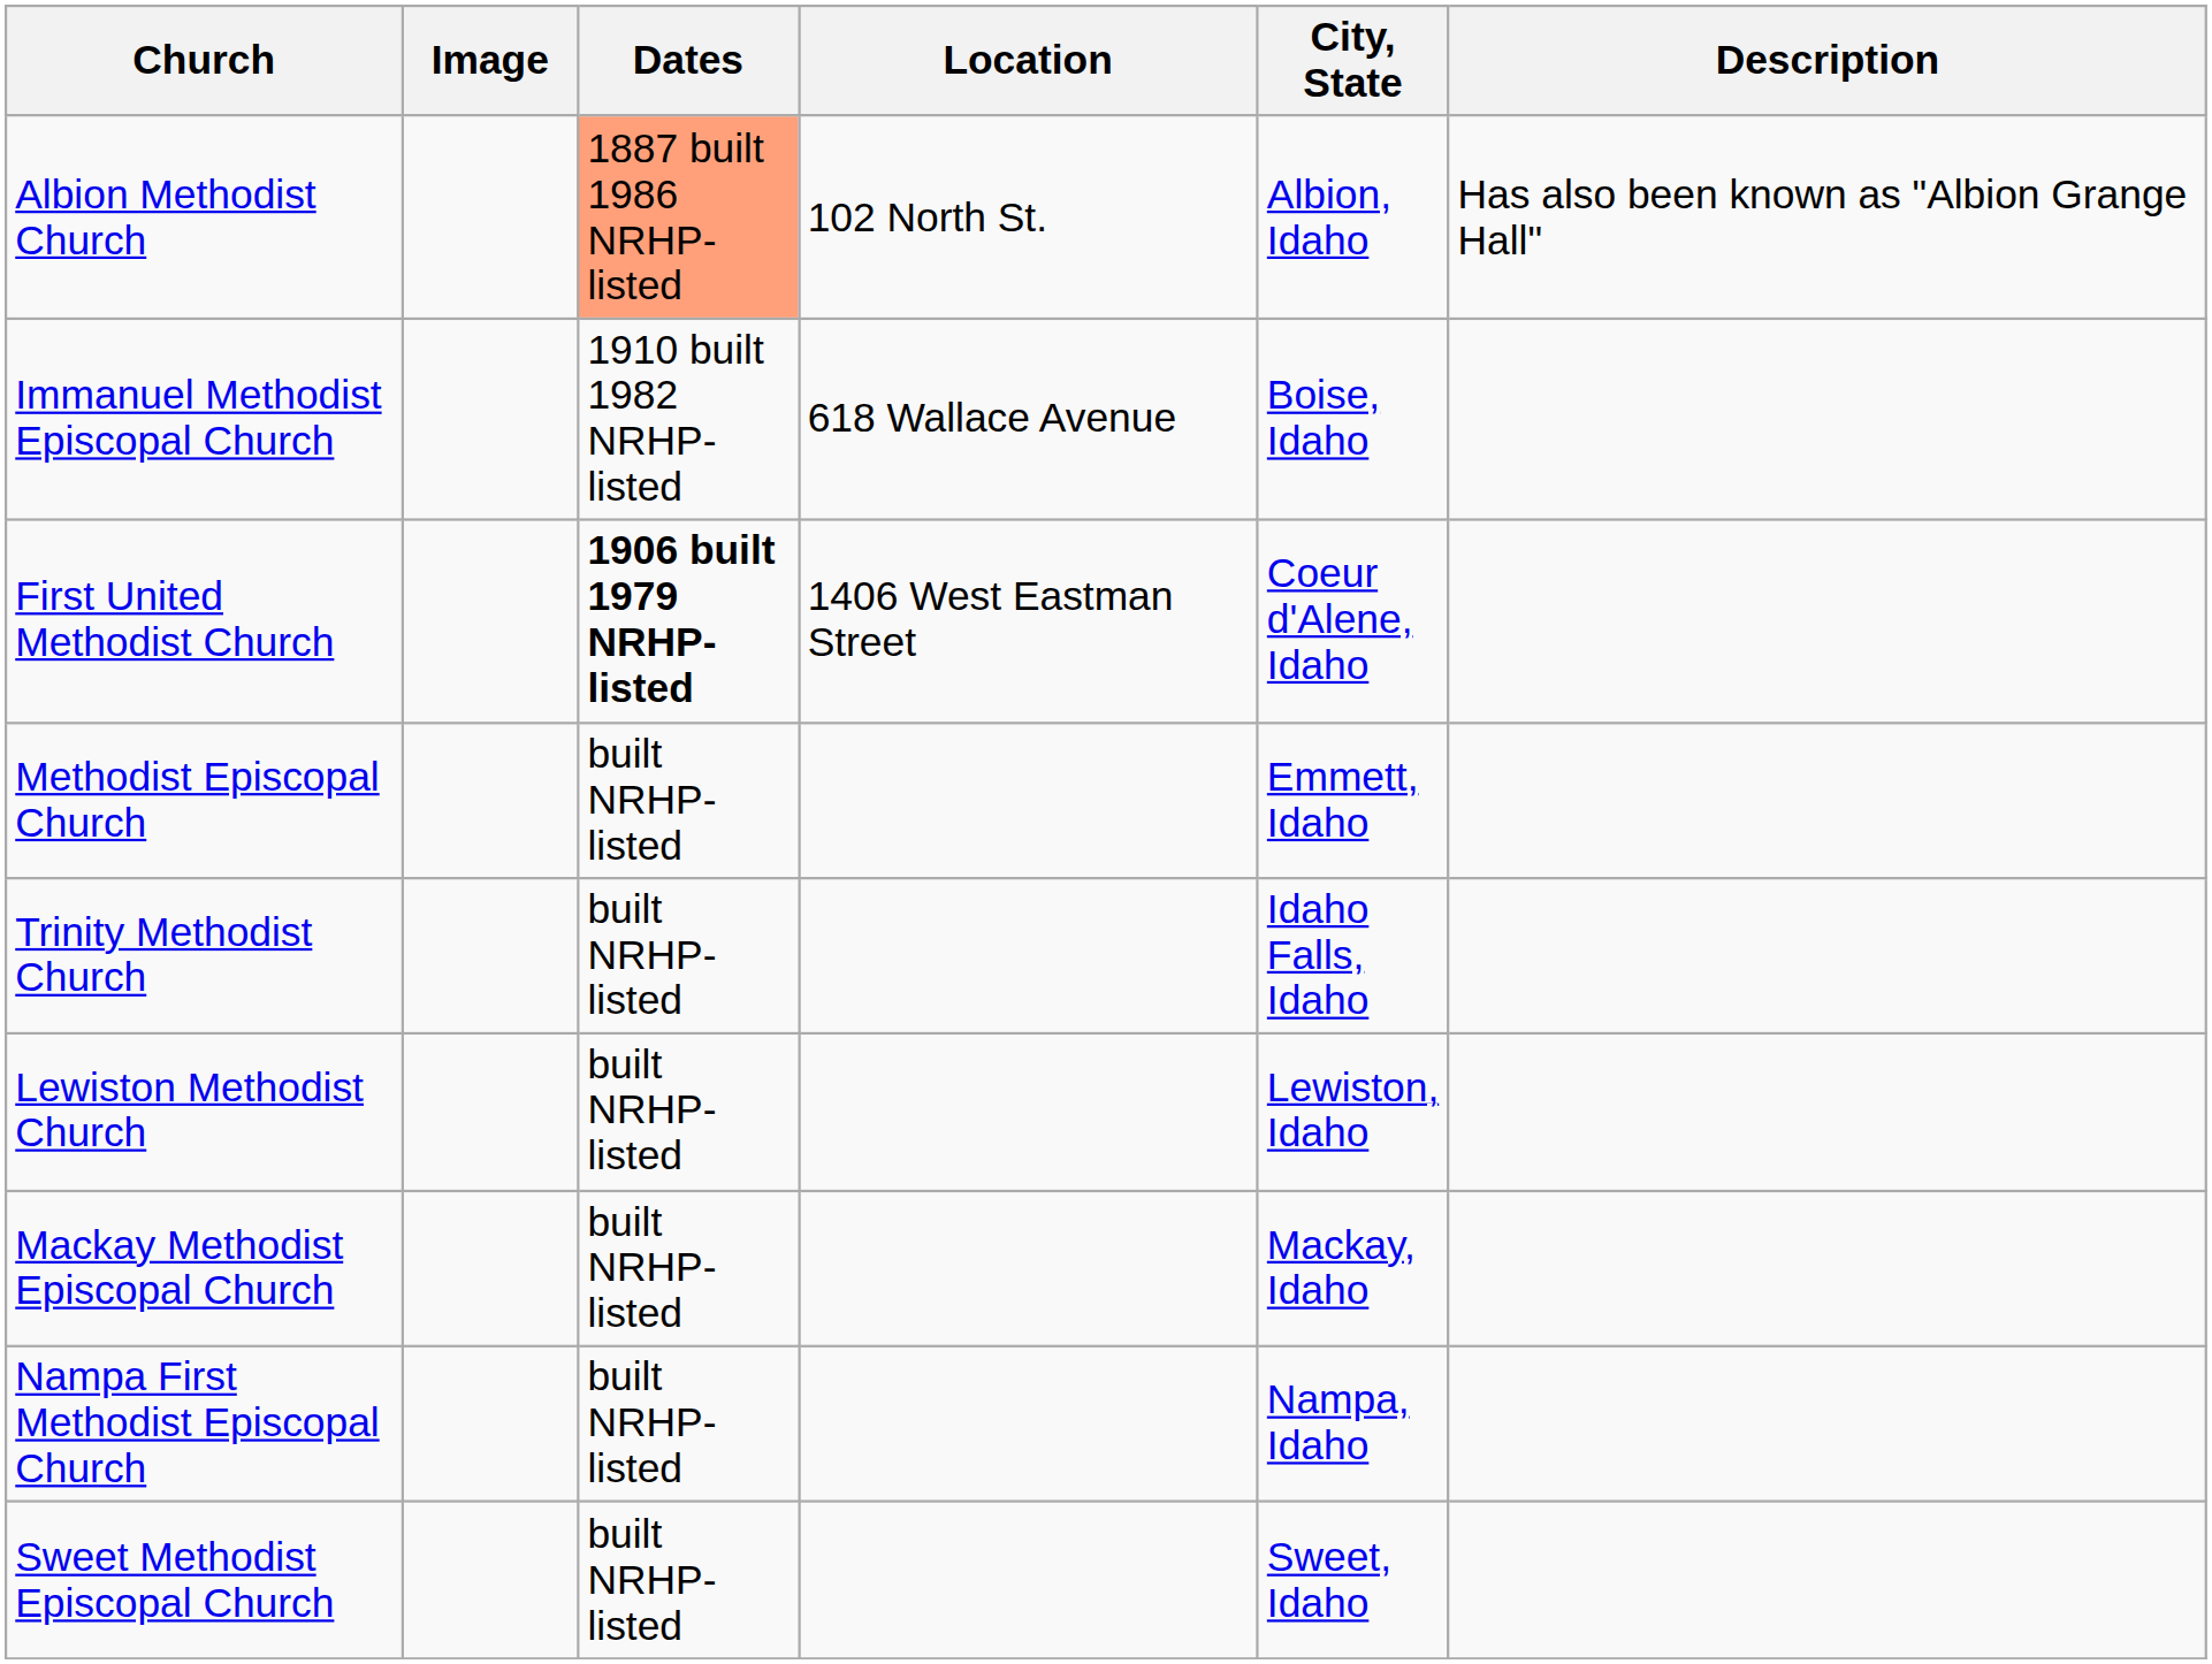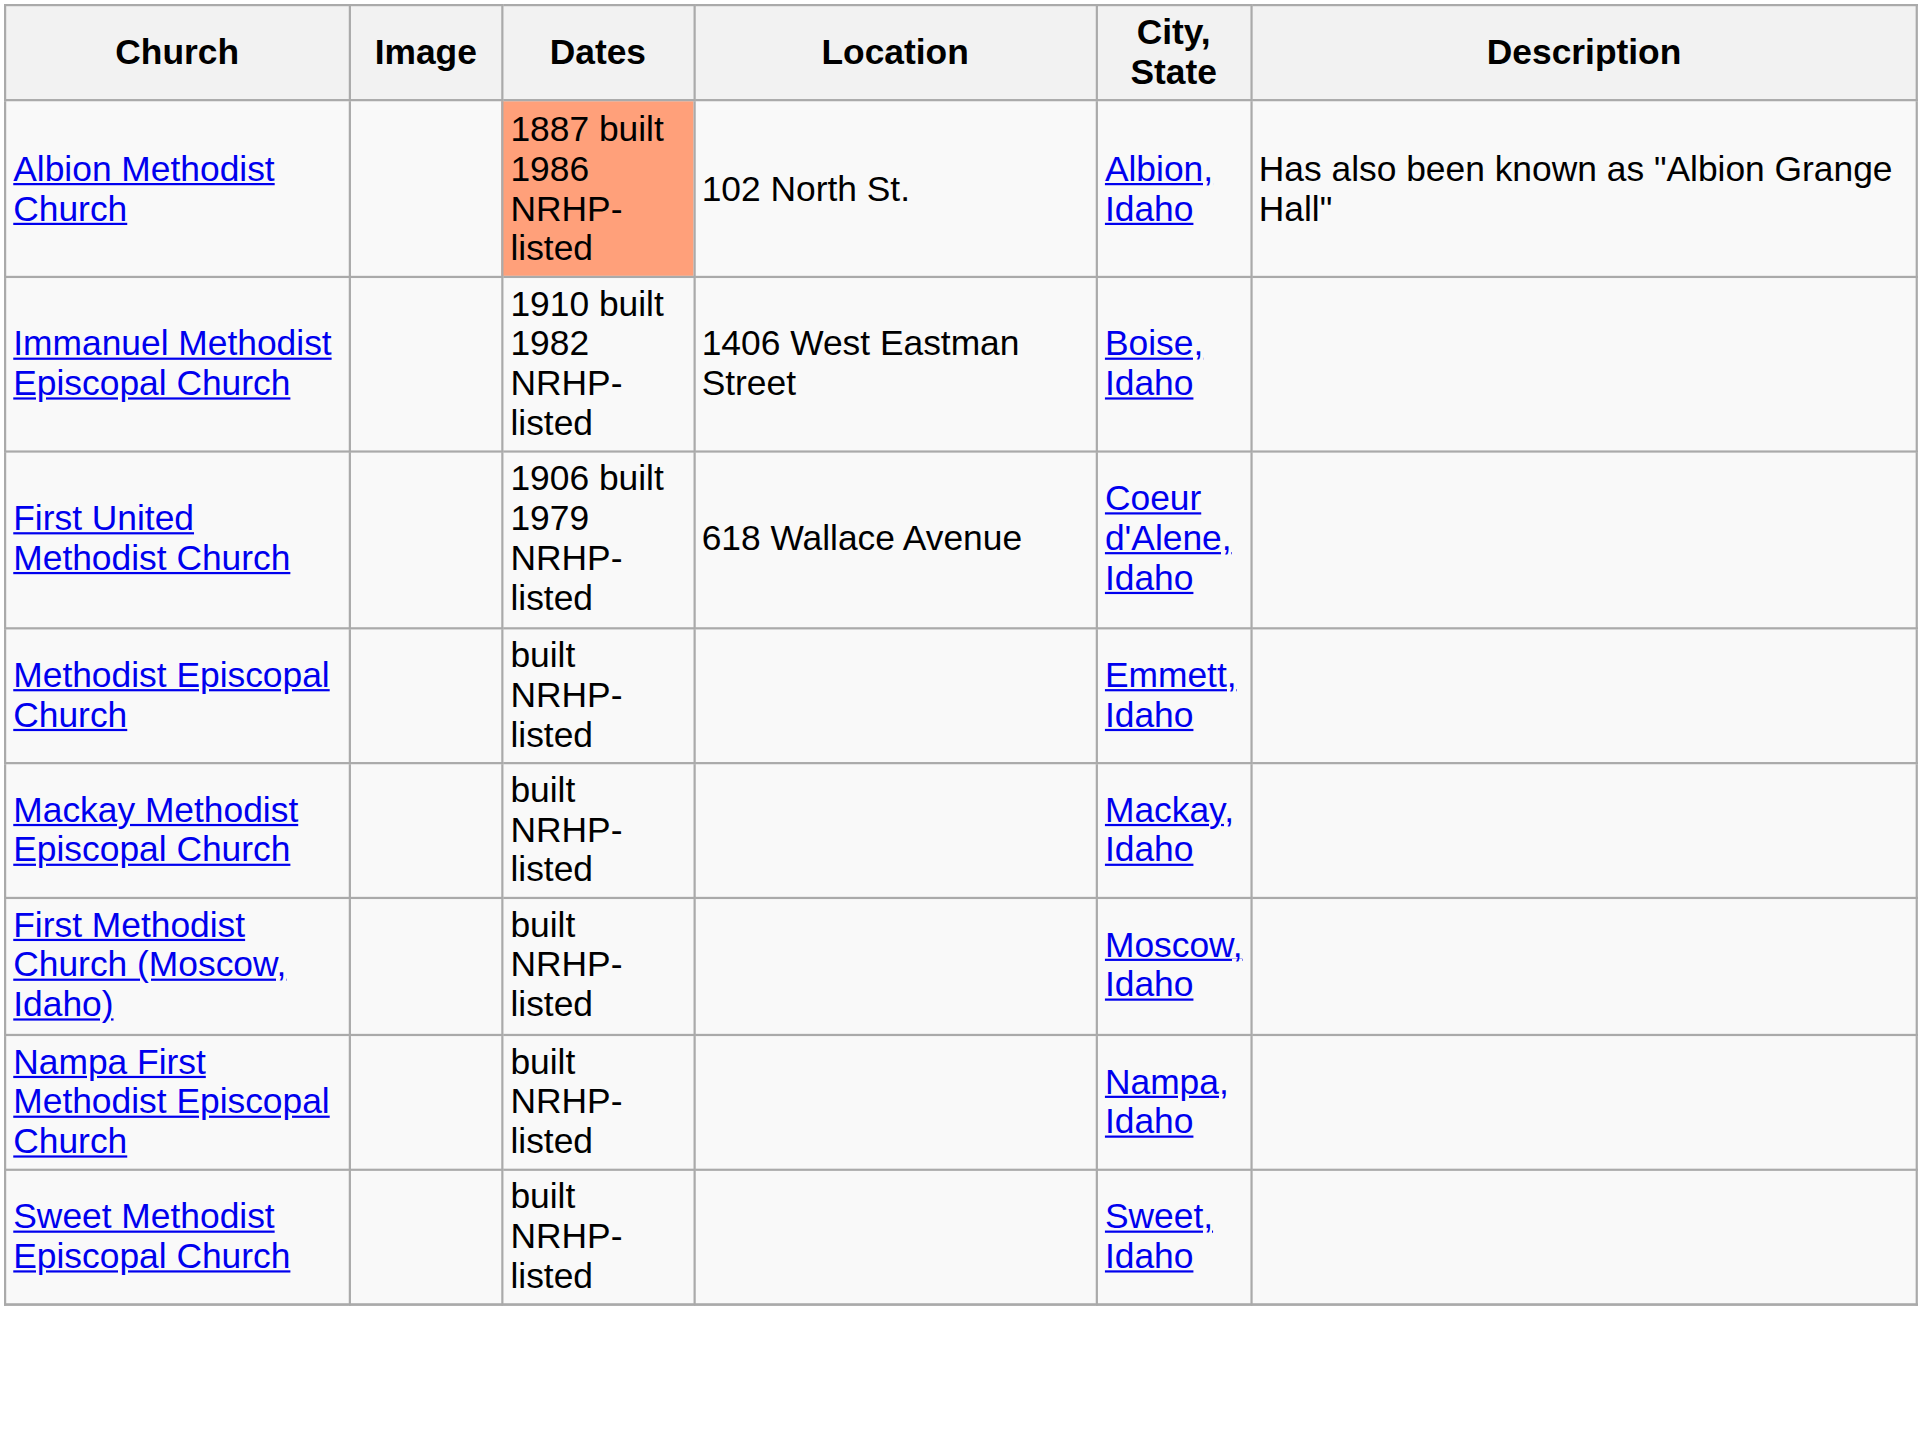Immanuel Methodist Episcopal Church | Location: 618 Wallace Avenue -> 1406 West Eastman Street
First United Methodist Church | Dates: bold -> normal
First United Methodist Church | Location: 1406 West Eastman Street -> 618 Wallace Avenue
- row: Trinity Methodist Church | built NRHP-listed | Idaho Falls, Idaho
- row: Lewiston Methodist Church | built NRHP-listed | Lewiston, Idaho
+ row: First Methodist Church (Moscow, Idaho) | built NRHP-listed | Moscow, Idaho
